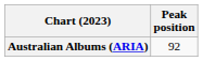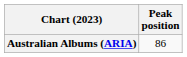Australian Albums (ARIA) | Peak position: 92 -> 86
